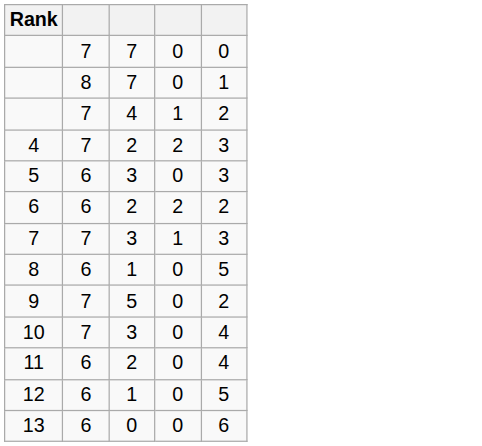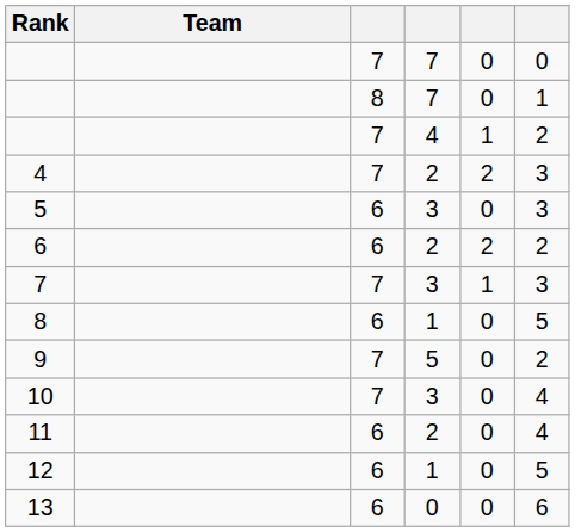+ column: Team
